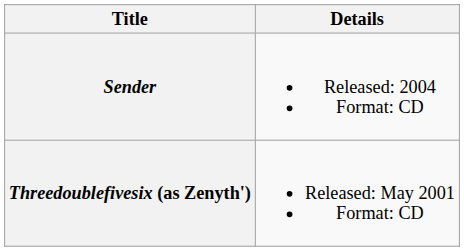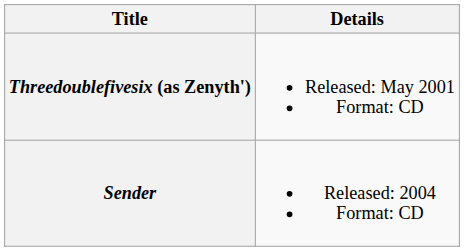rows swapped: Threedoublefivesix (as Zenyth') <-> Sender
